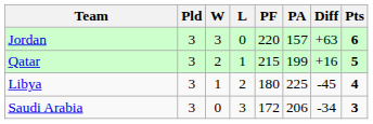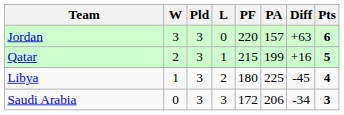columns swapped: Pld <-> W
